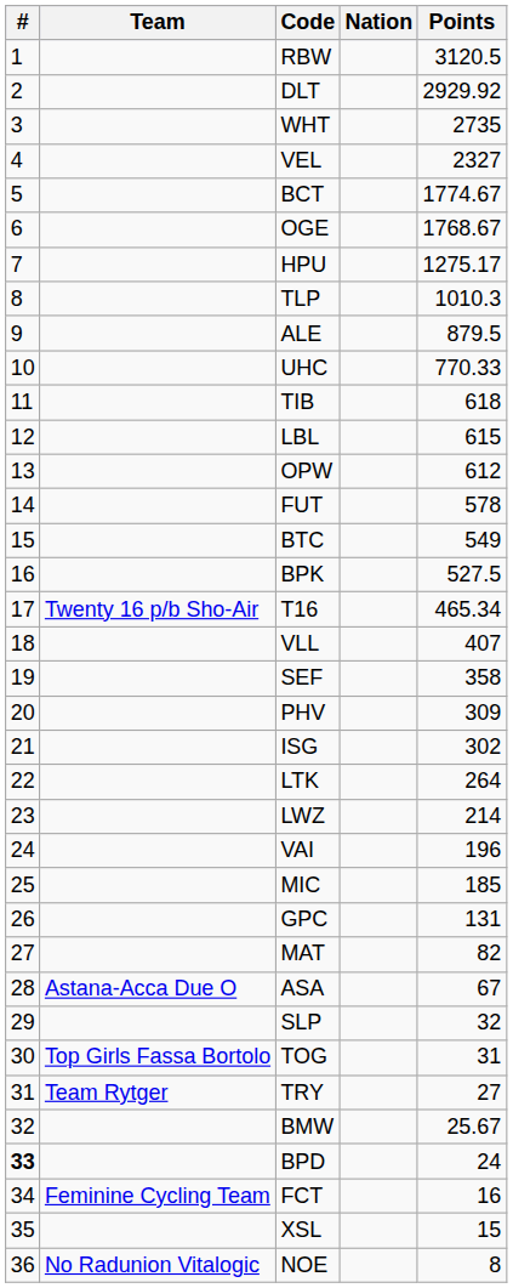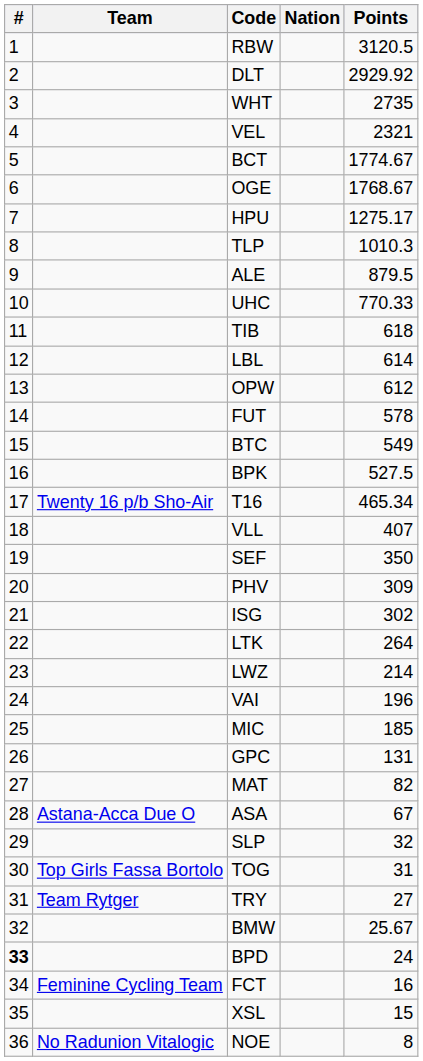VEL | Points: 2327 -> 2321
LBL | Points: 615 -> 614
SEF | Points: 358 -> 350
